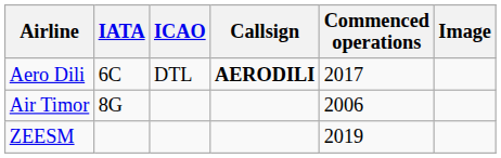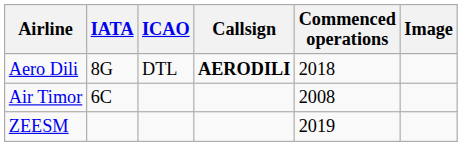Aero Dili | IATA: 6C -> 8G
Aero Dili | Commenced operations: 2017 -> 2018
Air Timor | IATA: 8G -> 6C
Air Timor | Commenced operations: 2006 -> 2008
